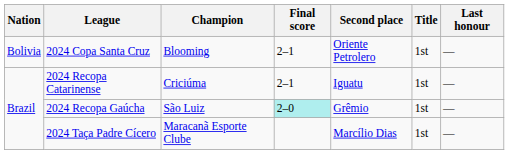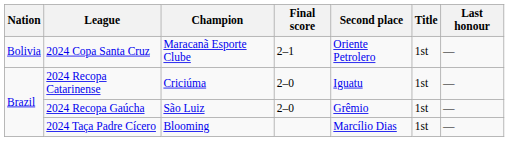2024 Copa Santa Cruz | Champion: Blooming -> Maracanã Esporte Clube
2024 Recopa Catarinense | Final score: 2–1 -> 2–0
2024 Recopa Gaúcha | Final score: paleturquoise background -> no background
2024 Taça Padre Cícero | Champion: Maracanã Esporte Clube -> Blooming
